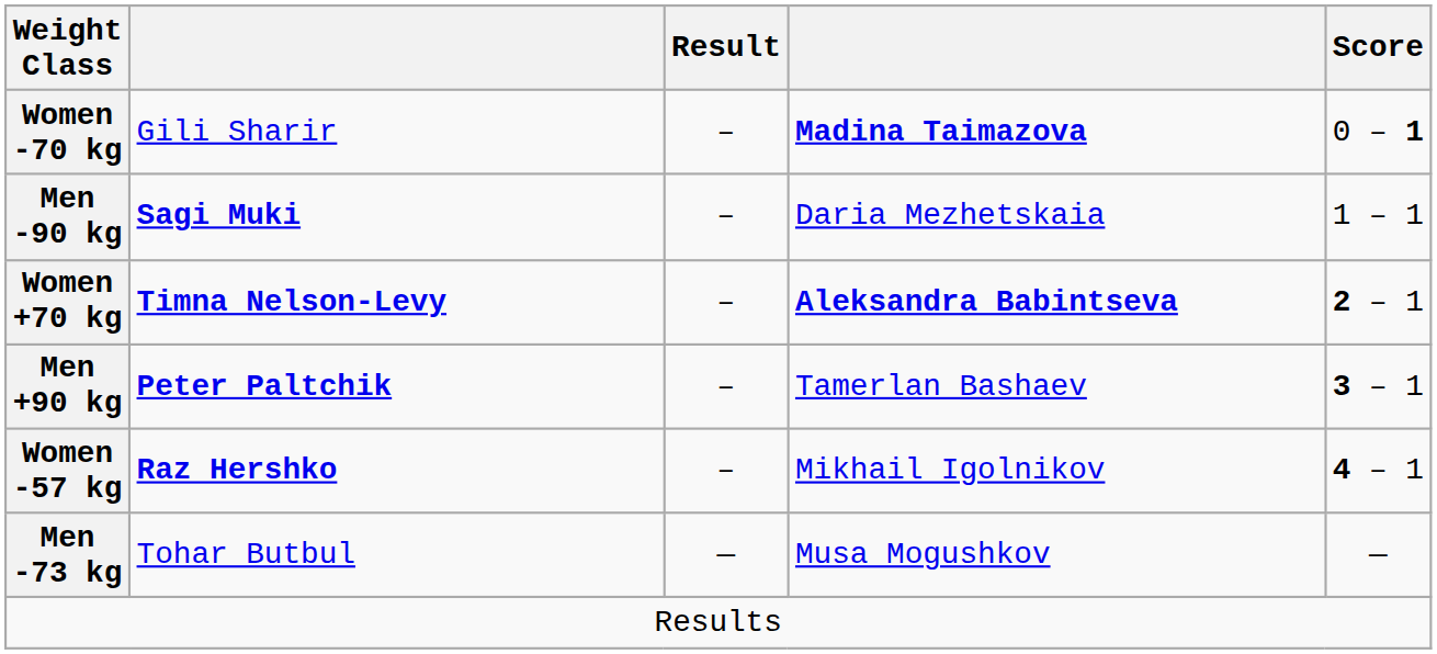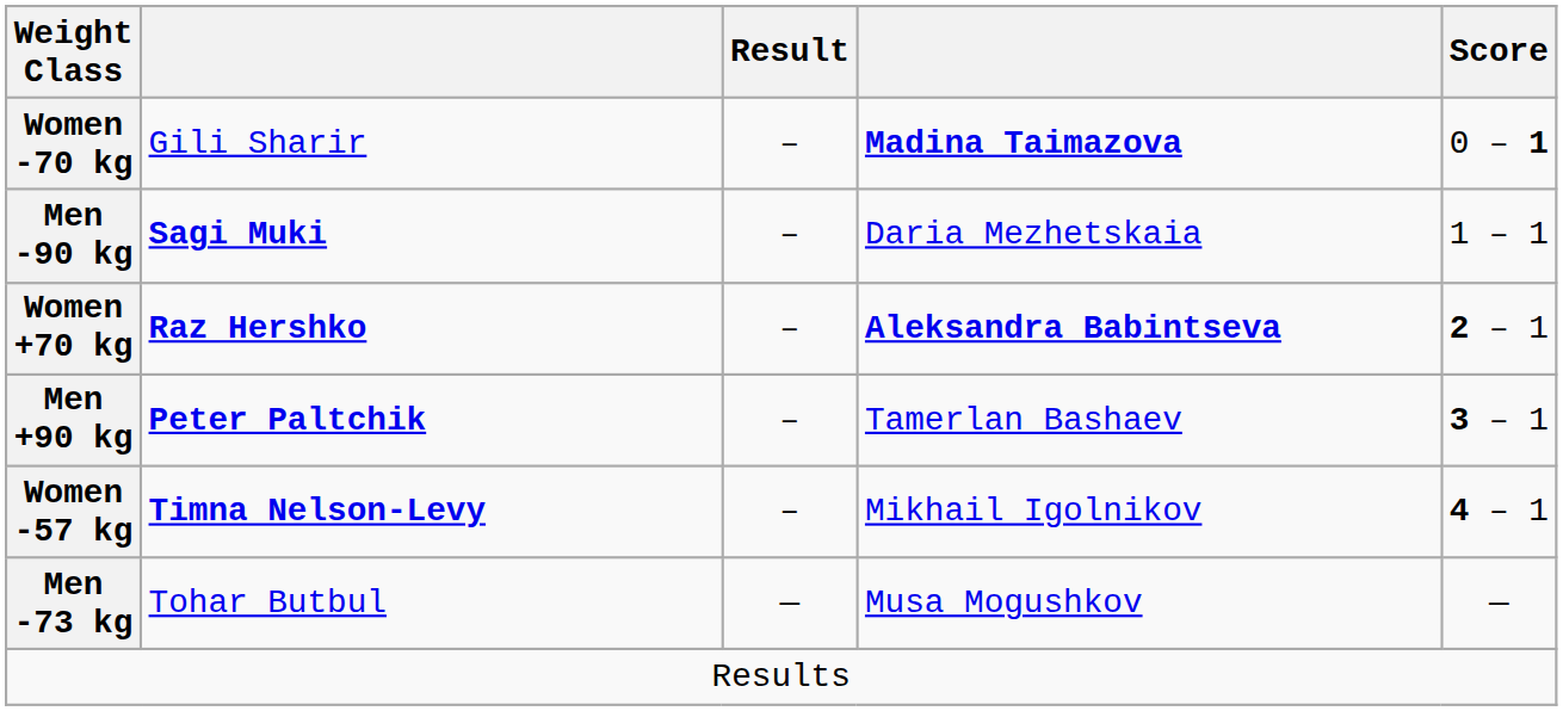Women +70 kg | column 2: Timna Nelson-Levy -> Raz Hershko
Women -57 kg | column 2: Raz Hershko -> Timna Nelson-Levy
